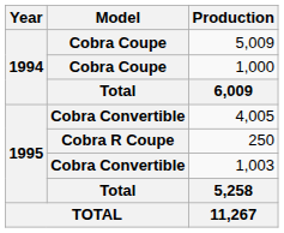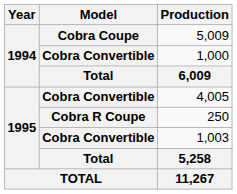1,000 | Model: Cobra Coupe -> Cobra Convertible
